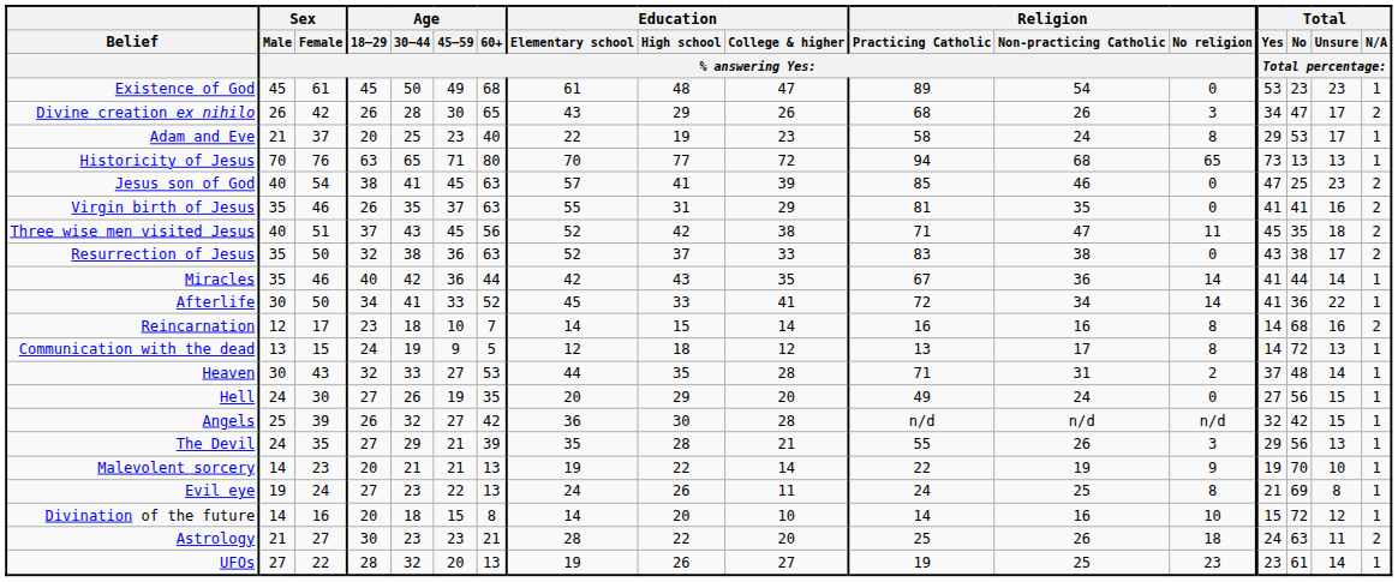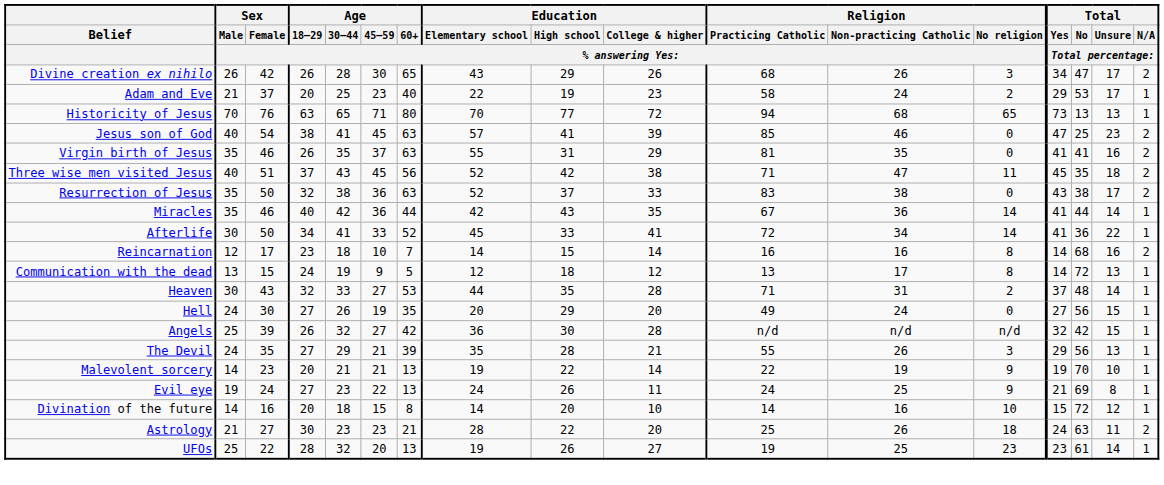- row: Existence of God | 45 | 61 | 45 | 50 | 49 | 68 | 61 | 48 | 47 | 89 | 54 | 0 | 53 | 23 | 23 | 1
Adam and Eve | Religion / No religion / % answering Yes:: 8 -> 2
Evil eye | Religion / No religion / % answering Yes:: 8 -> 9
UFOs | Sex / Male / % answering Yes:: 27 -> 25
